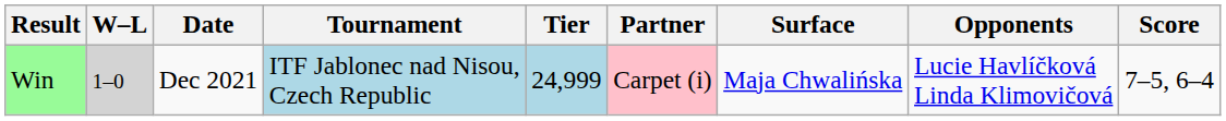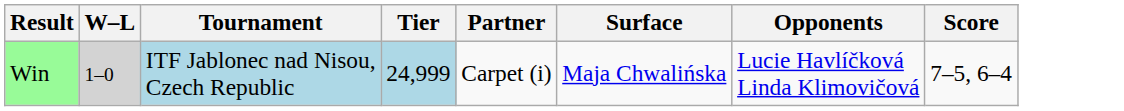- column: Date | Dec 2021
Win | Partner: pink background -> no background
